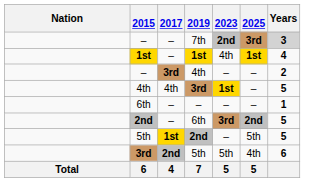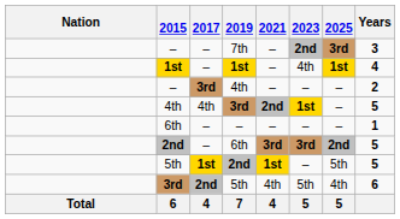+ column: 2021 | – | – | – | 2nd | – | 3rd | 1st | 4th | 4
7th | Years: lightgrey background -> no background
